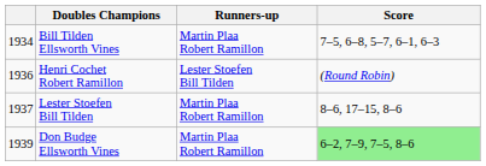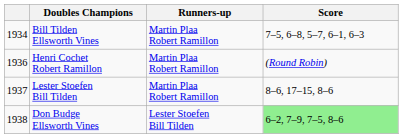Henri Cochet Robert Ramillon | Runners-up: Lester Stoefen Bill Tilden -> Martin Plaa Robert Ramillon
Don Budge Ellsworth Vines | column 1: 1939 -> 1938
Don Budge Ellsworth Vines | Runners-up: Martin Plaa Robert Ramillon -> Lester Stoefen Bill Tilden
